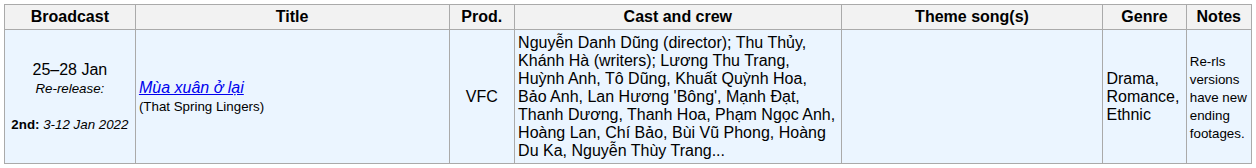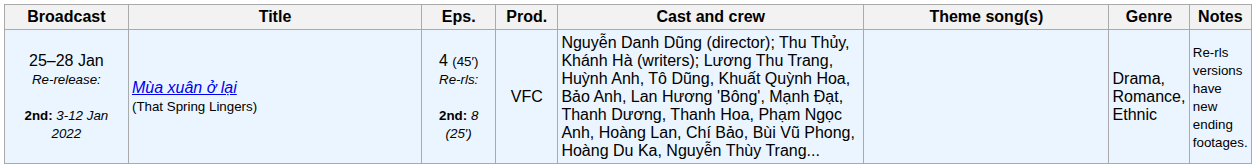+ column: Eps. | 4 (45′) Re-rls: 2nd: 8 (25′)
